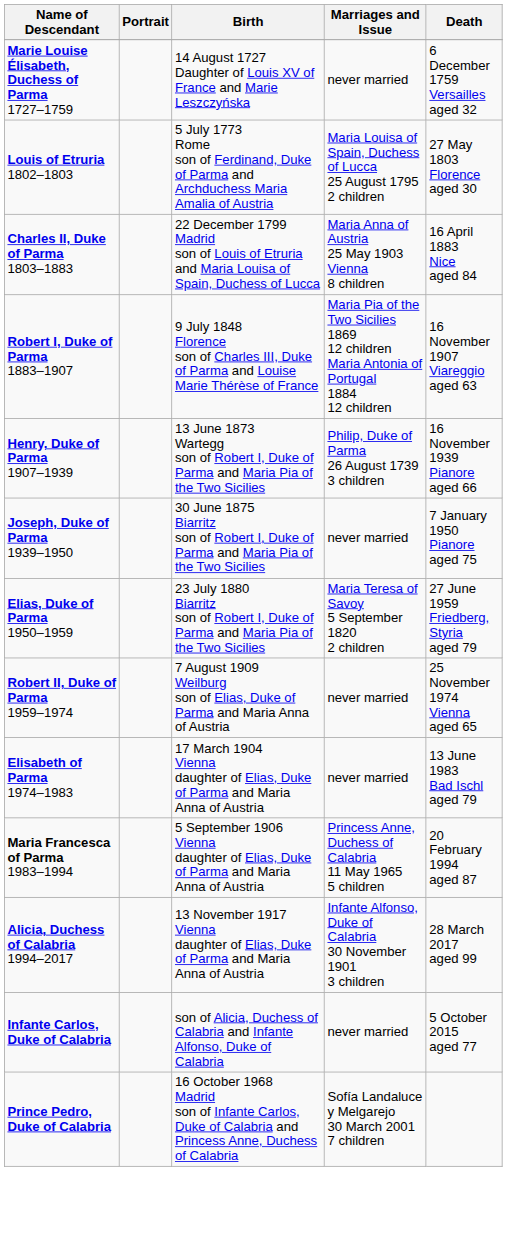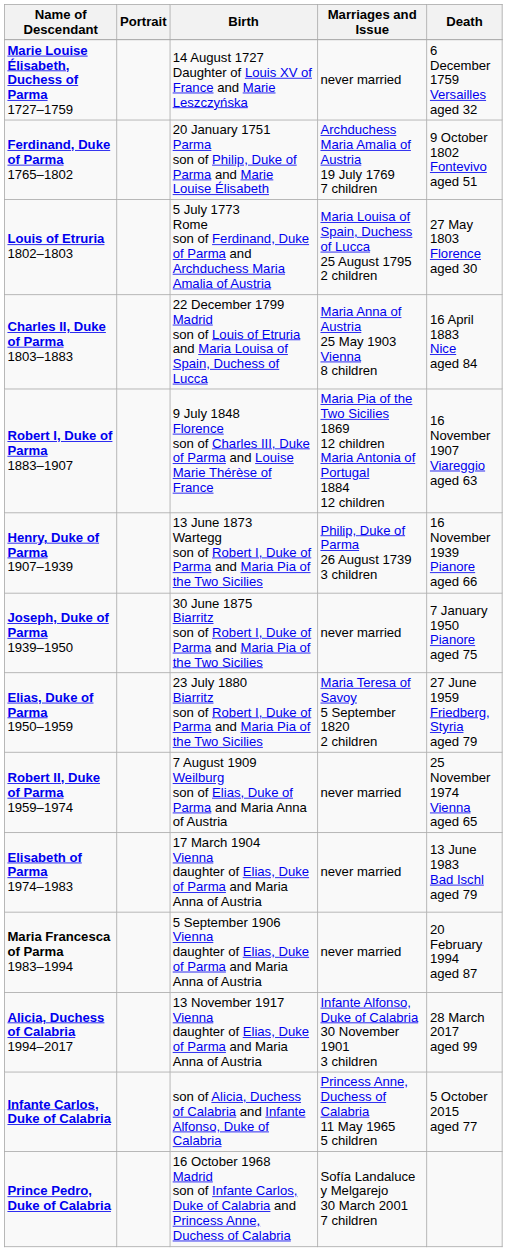+ row: Ferdinand, Duke of Parma 1765–1802 | 20 January 1751 Parma son of Philip, Duke of Parma and Marie Louise Élisabeth | Archduchess Maria Amalia of Austria 19 July 1769 7 children | 9 October 1802 Fontevivo aged 51
Maria Francesca of Parma 1983–1994 | Marriages and Issue: Princess Anne, Duchess of Calabria 11 May 1965 5 children -> never married
Infante Carlos, Duke of Calabria | Marriages and Issue: never married -> Princess Anne, Duchess of Calabria 11 May 1965 5 children
